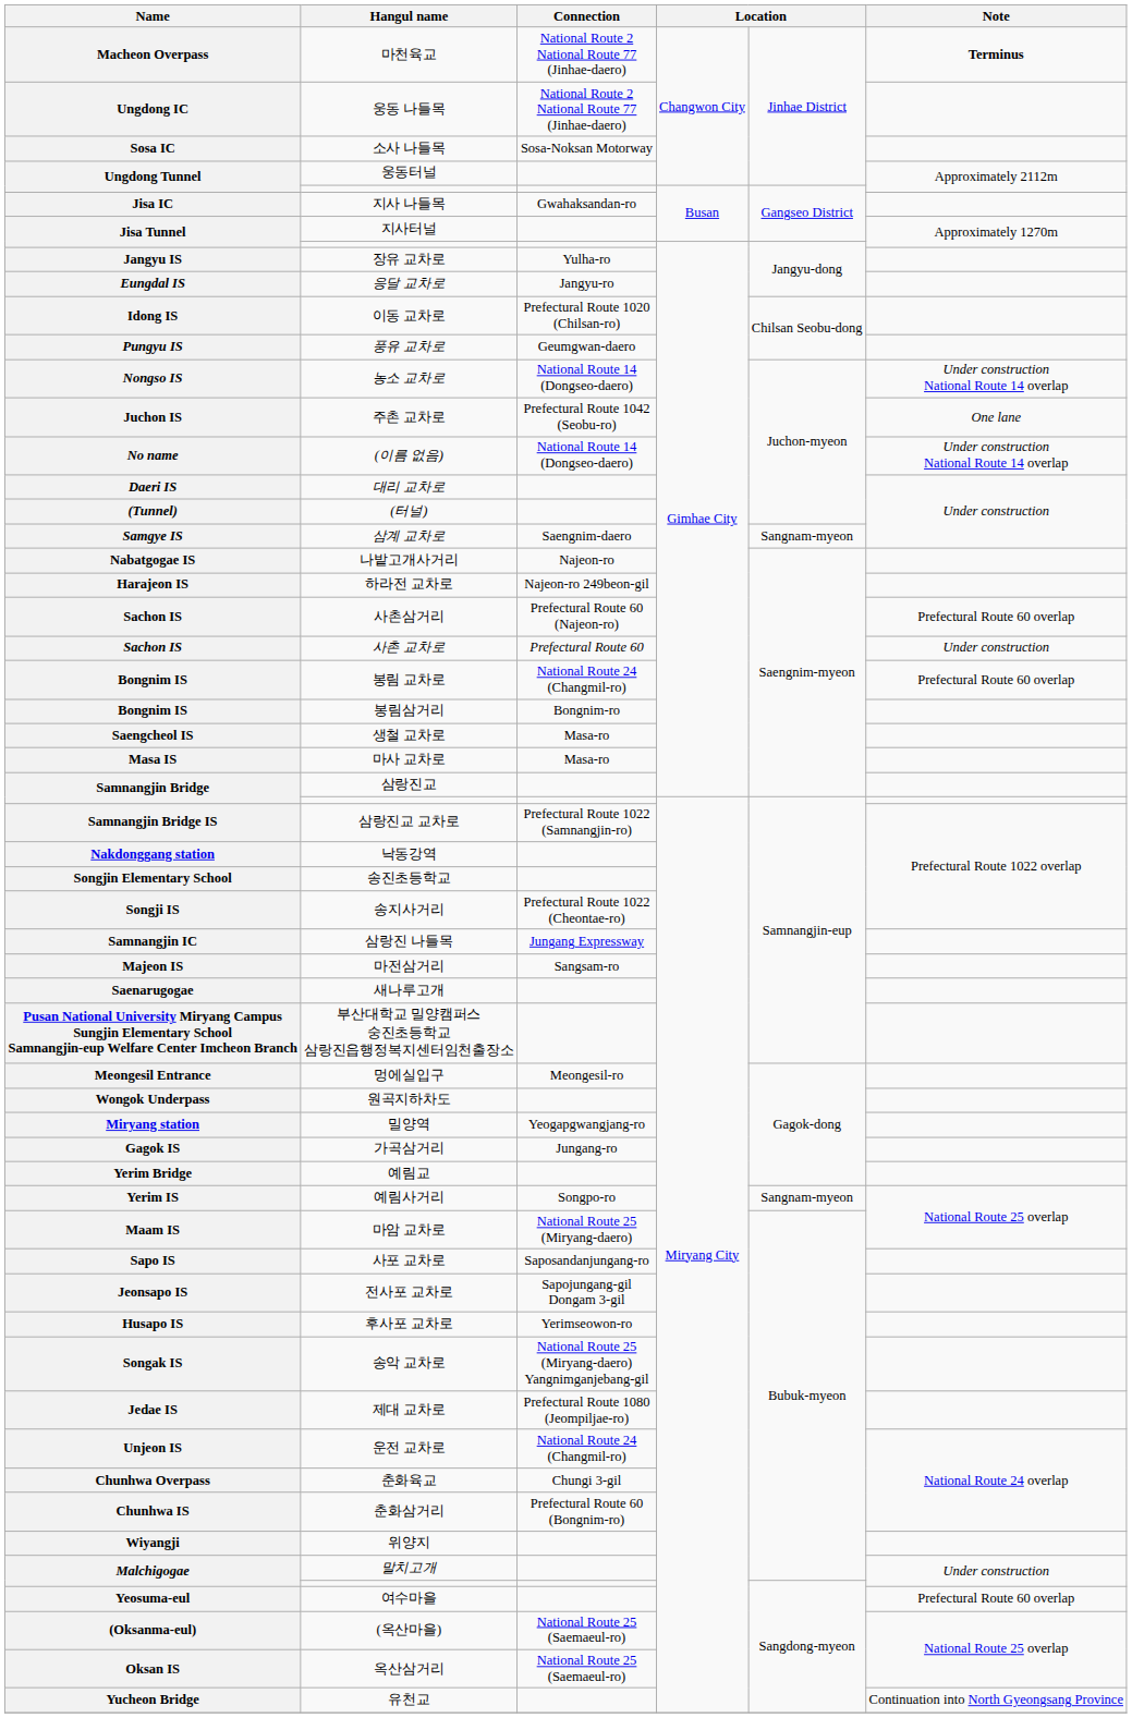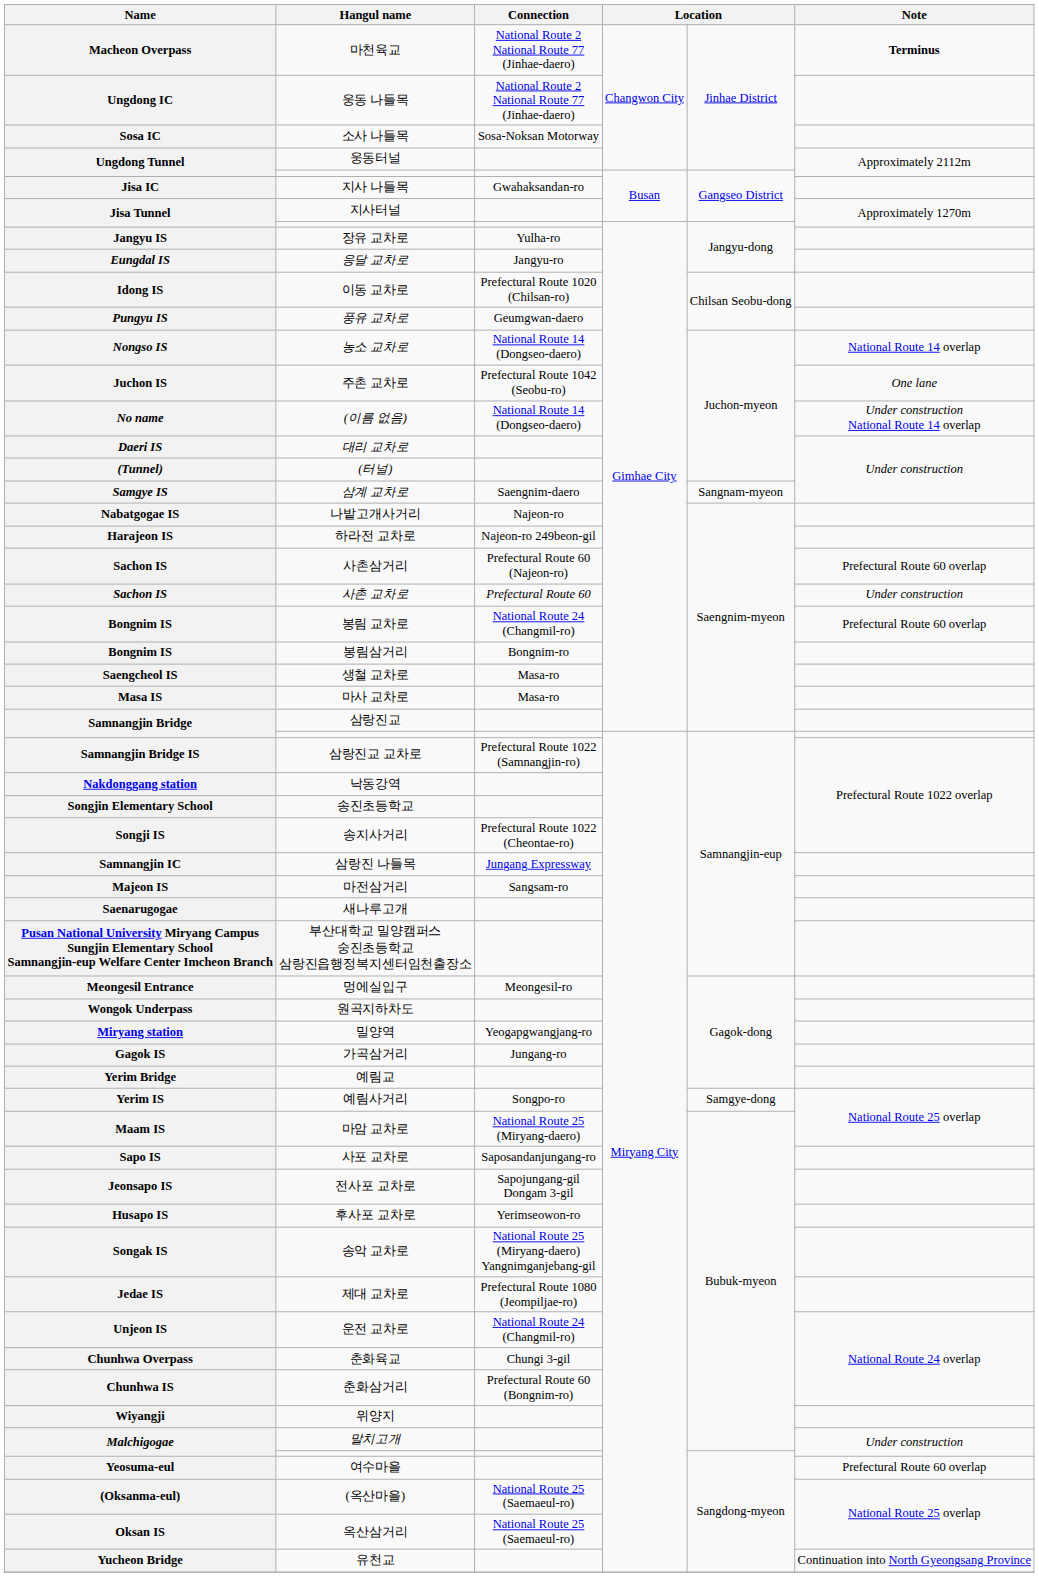농소 교차로 | Note: Under construction National Route 14 overlap -> National Route 14 overlap
예림사거리 | column 5: Sangnam-myeon -> Samgye-dong
